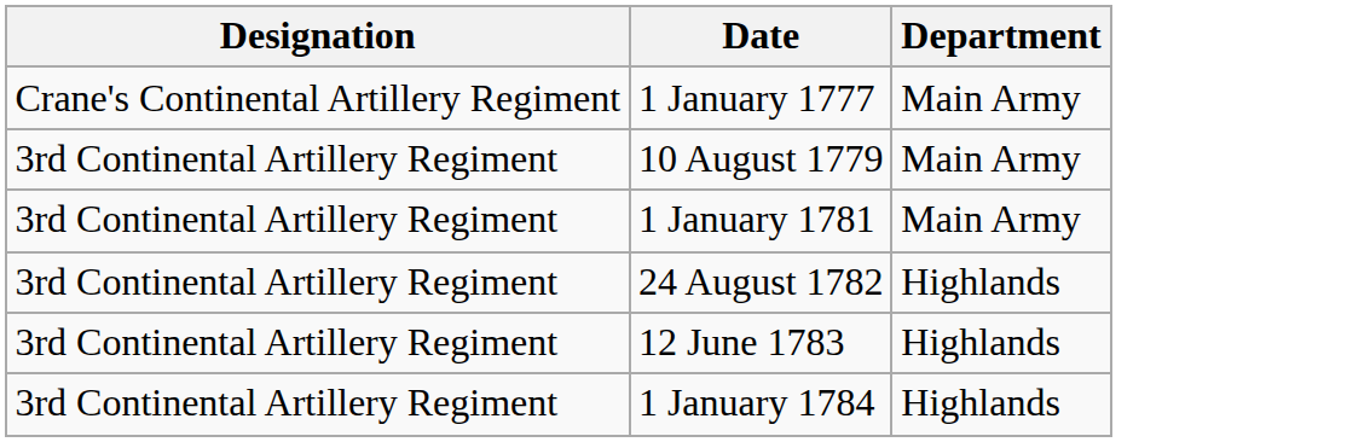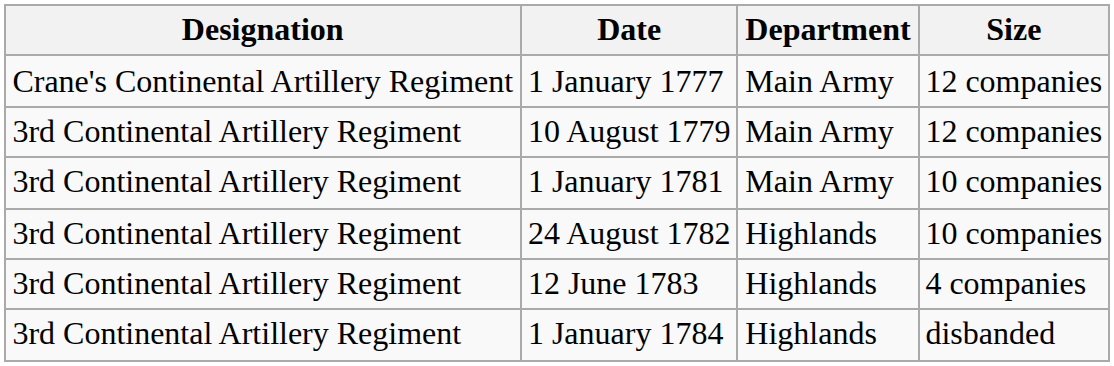+ column: Size | 12 companies | 12 companies | 10 companies | 10 companies | 4 companies | disbanded
